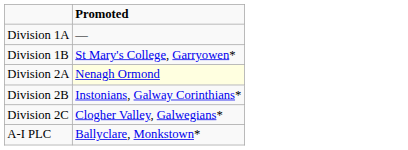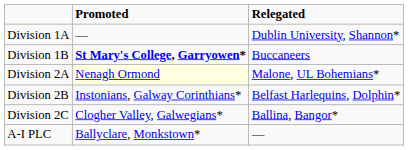+ column: Relegated | Dublin University, Shannon* | Buccaneers | Malone, UL Bohemians* | Belfast Harlequins, Dolphin* | Ballina, Bangor* | —
Division 1B | Promoted: normal -> bold
